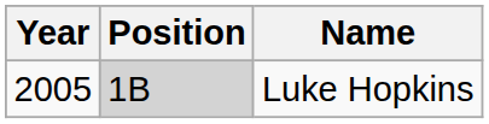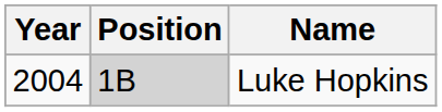Luke Hopkins | Year: 2005 -> 2004
